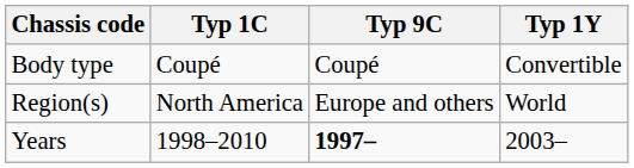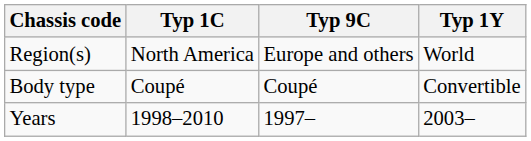rows swapped: Body type <-> Region(s)
Years | Typ 9C: bold -> normal
